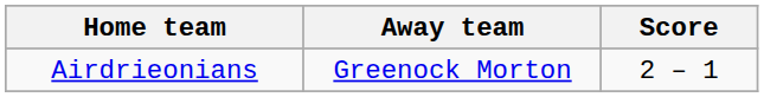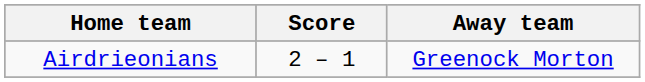columns swapped: Score <-> Away team
